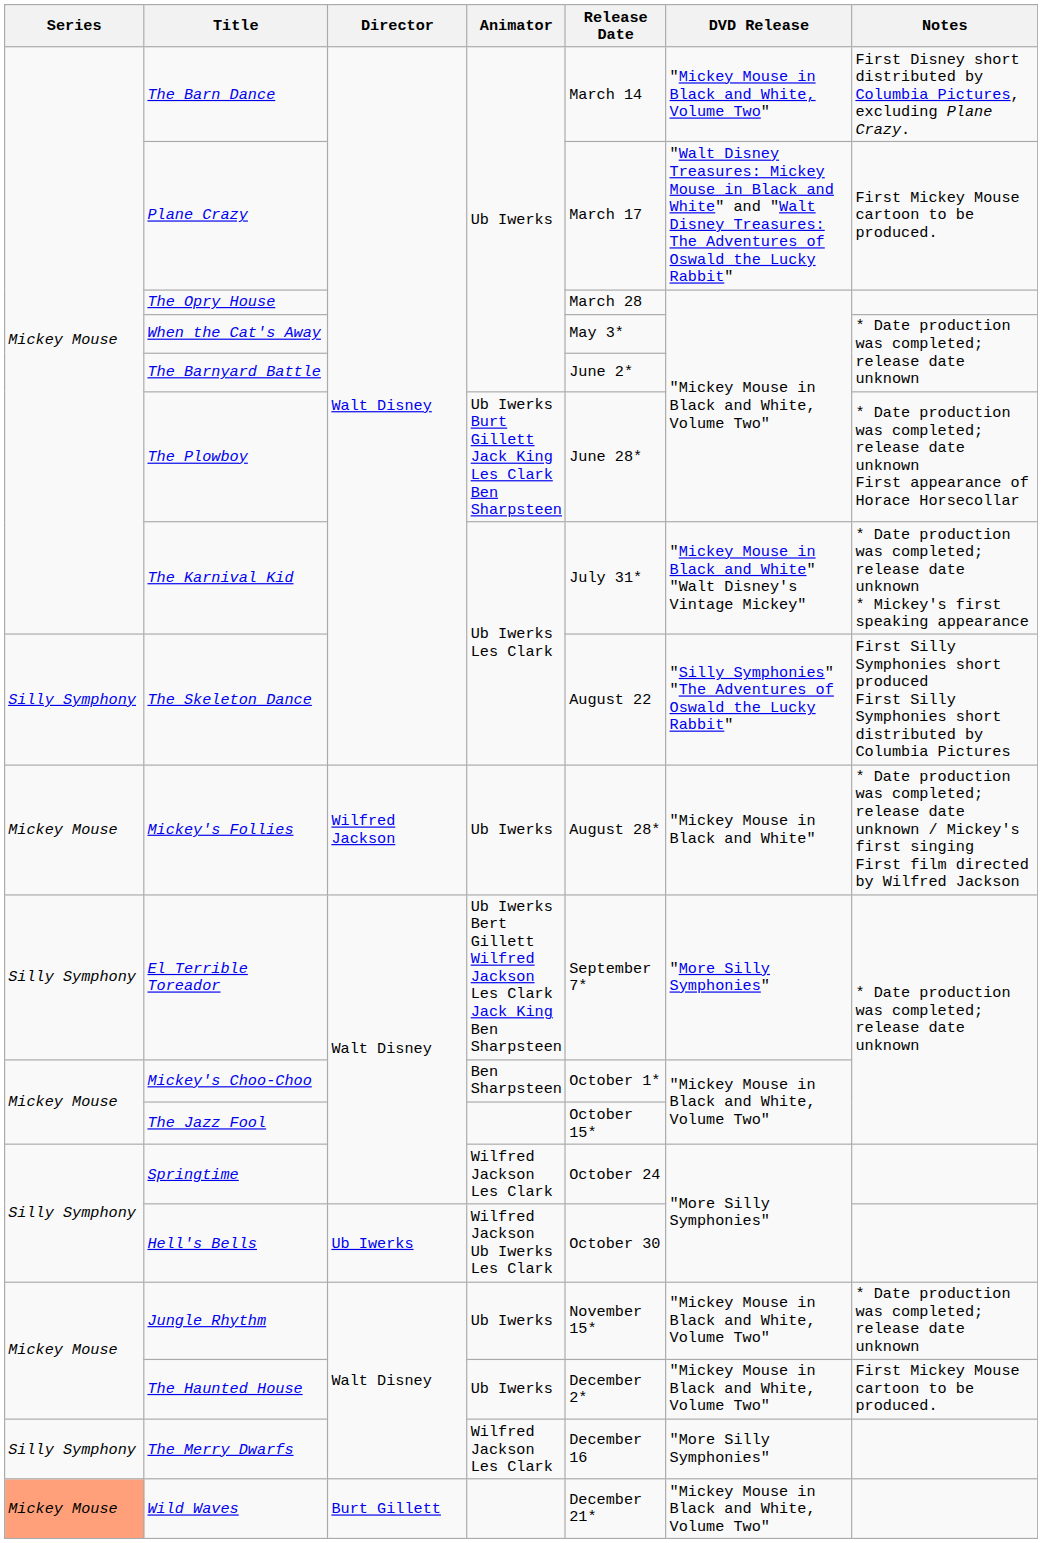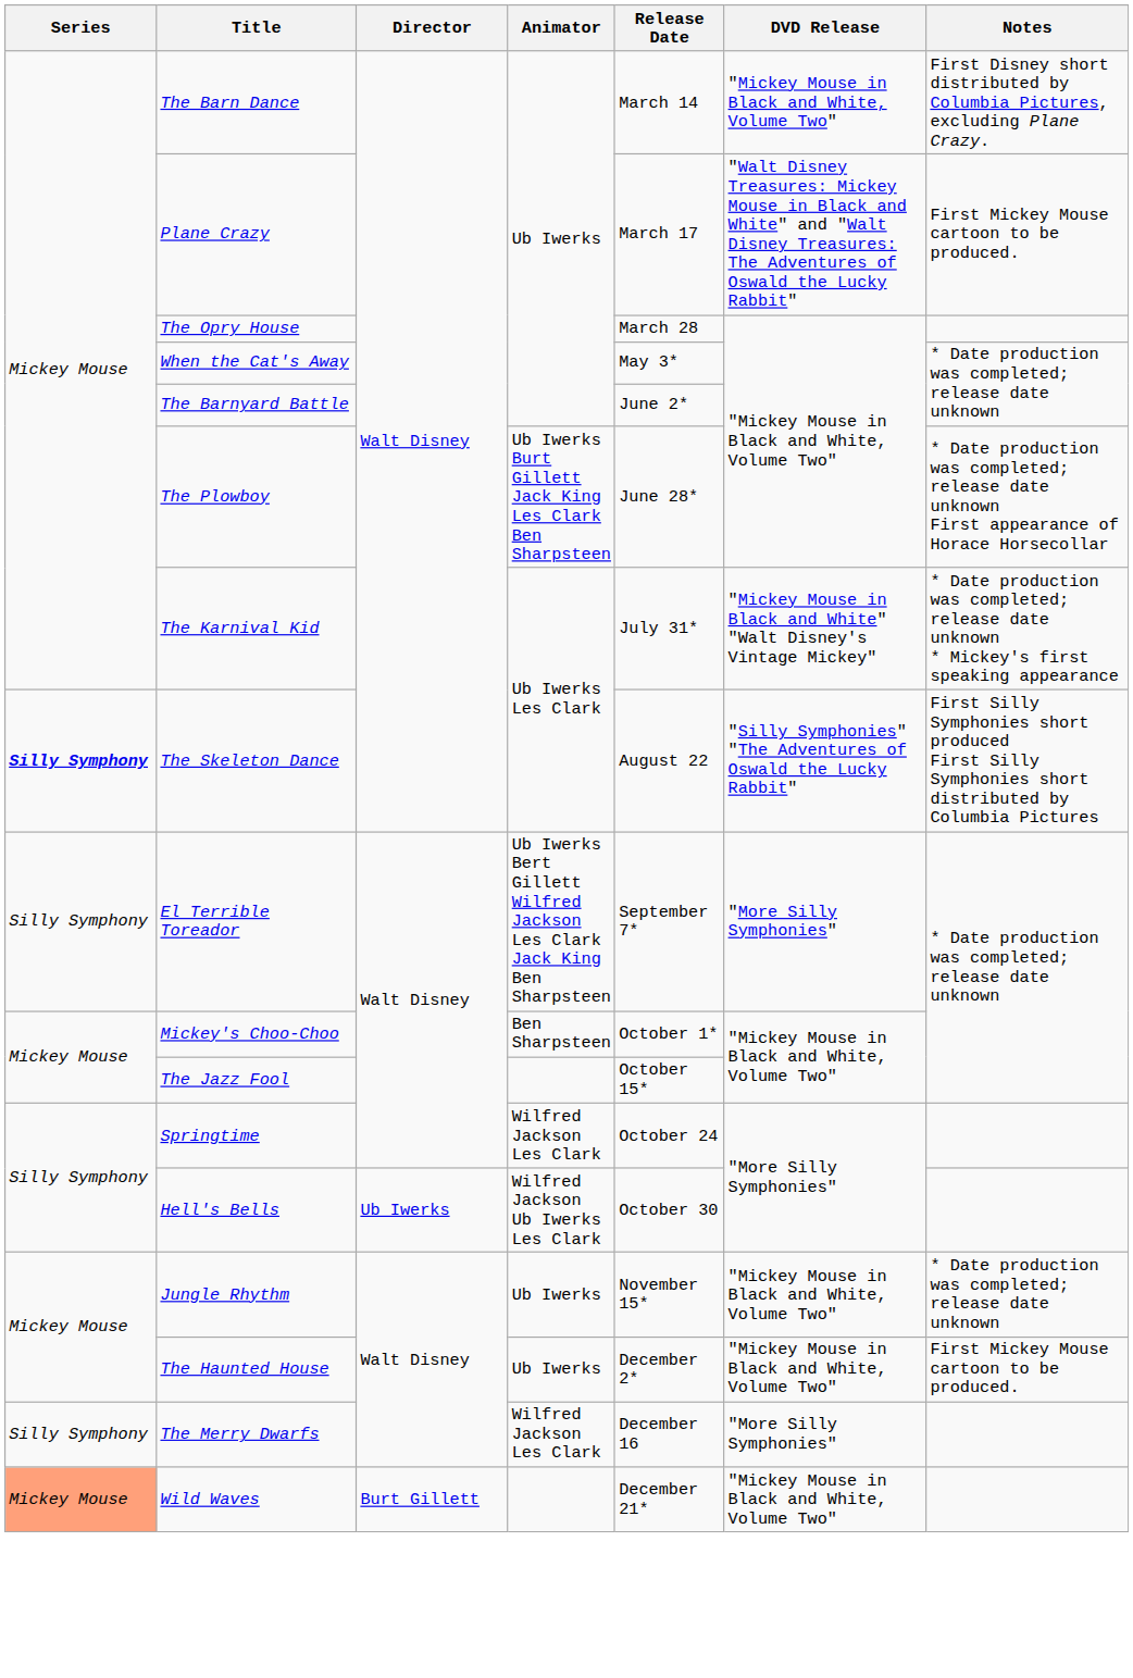The Skeleton Dance | Series: normal -> bold
- row: Mickey Mouse | Mickey's Follies | Wilfred Jackson | Ub Iwerks | August 28* | "Mickey Mouse in Black and White" | * Date production was completed; release date unknown / Mickey's first singing First film directed by Wilfred Jackson
